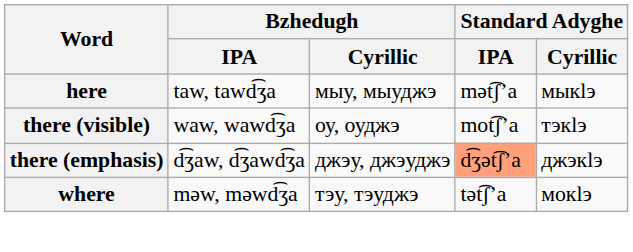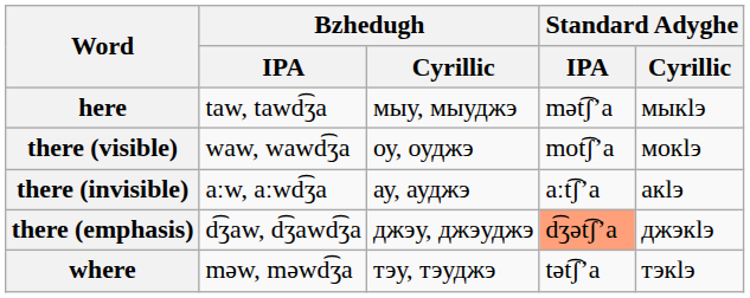there (visible) | Standard Adyghe / Cyrillic: тэкӏэ -> мокӏэ
+ row: there (invisible) | aːw, aːwd͡ʒa | ау, ауджэ | aːt͡ʃʼa | акӏэ
where | Standard Adyghe / Cyrillic: мокӏэ -> тэкӏэ
